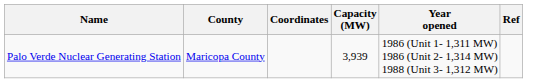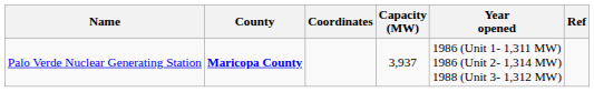Palo Verde Nuclear Generating Station | County: normal -> bold
Palo Verde Nuclear Generating Station | Capacity (MW): 3,939 -> 3,937
